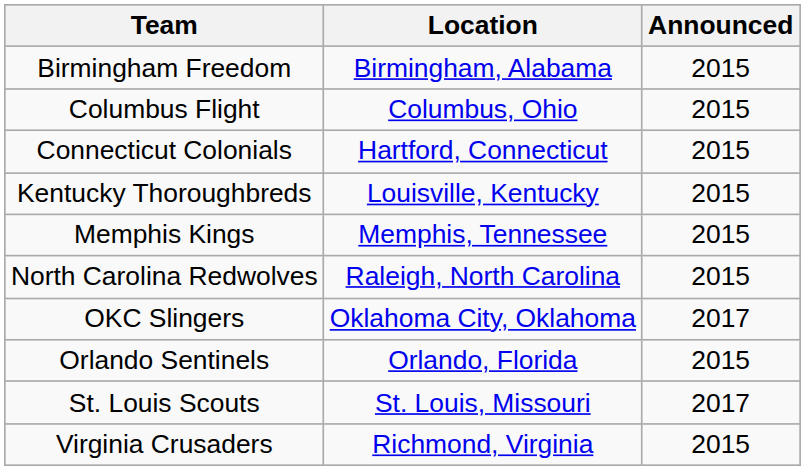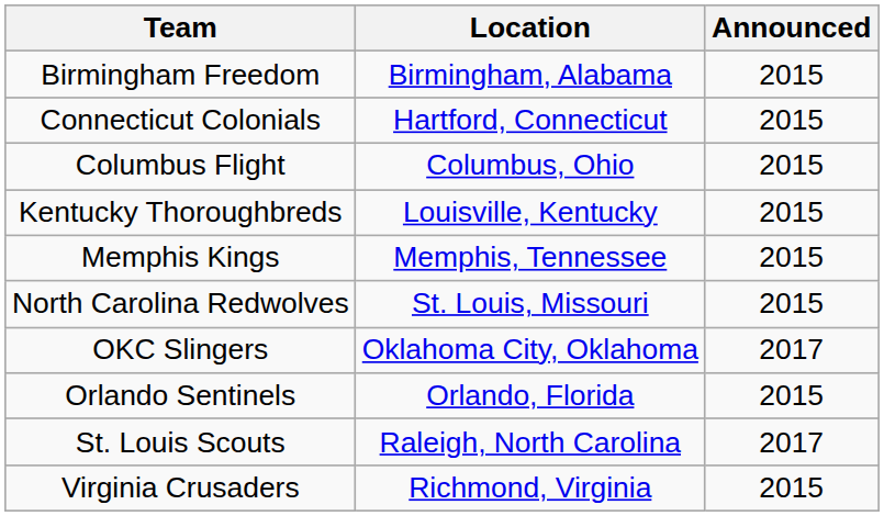rows swapped: Connecticut Colonials <-> Columbus Flight
North Carolina Redwolves | Location: Raleigh, North Carolina -> St. Louis, Missouri
St. Louis Scouts | Location: St. Louis, Missouri -> Raleigh, North Carolina
